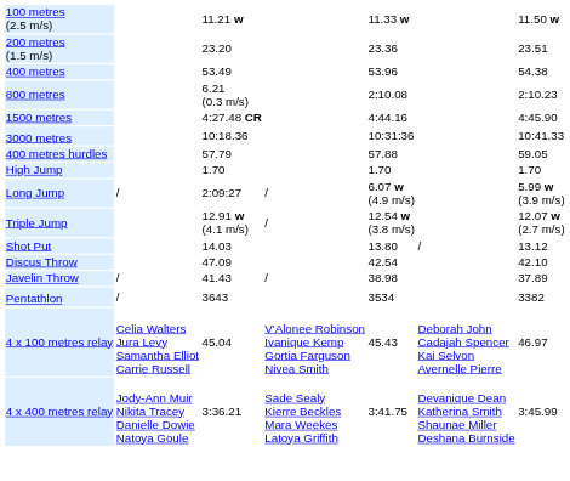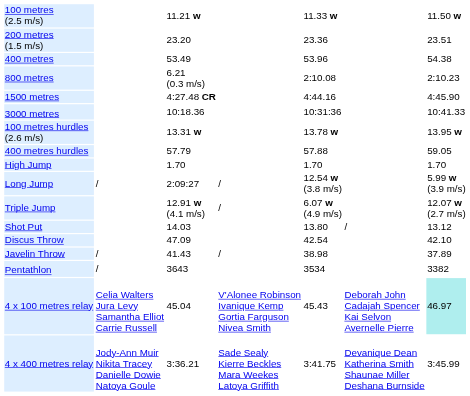+ row: 100 metres hurdles (2.6 m/s) | 13.31 w | 13.78 w | 13.95 w
Long Jump | column 5: 6.07 w (4.9 m/s) -> 12.54 w (3.8 m/s)
Triple Jump | column 5: 12.54 w (3.8 m/s) -> 6.07 w (4.9 m/s)
4 x 100 metres relay | column 7: no background -> paleturquoise background
